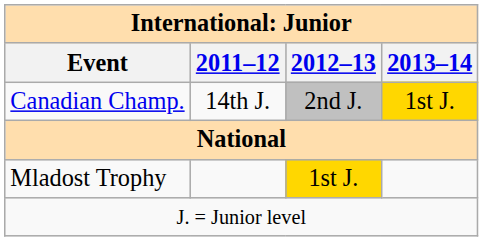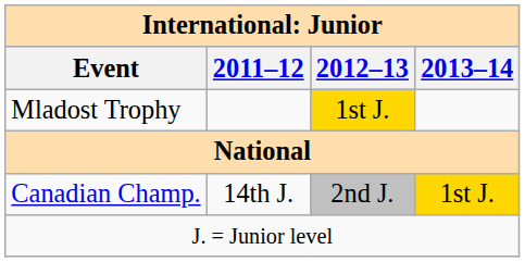rows swapped: Mladost Trophy <-> Canadian Champ.
